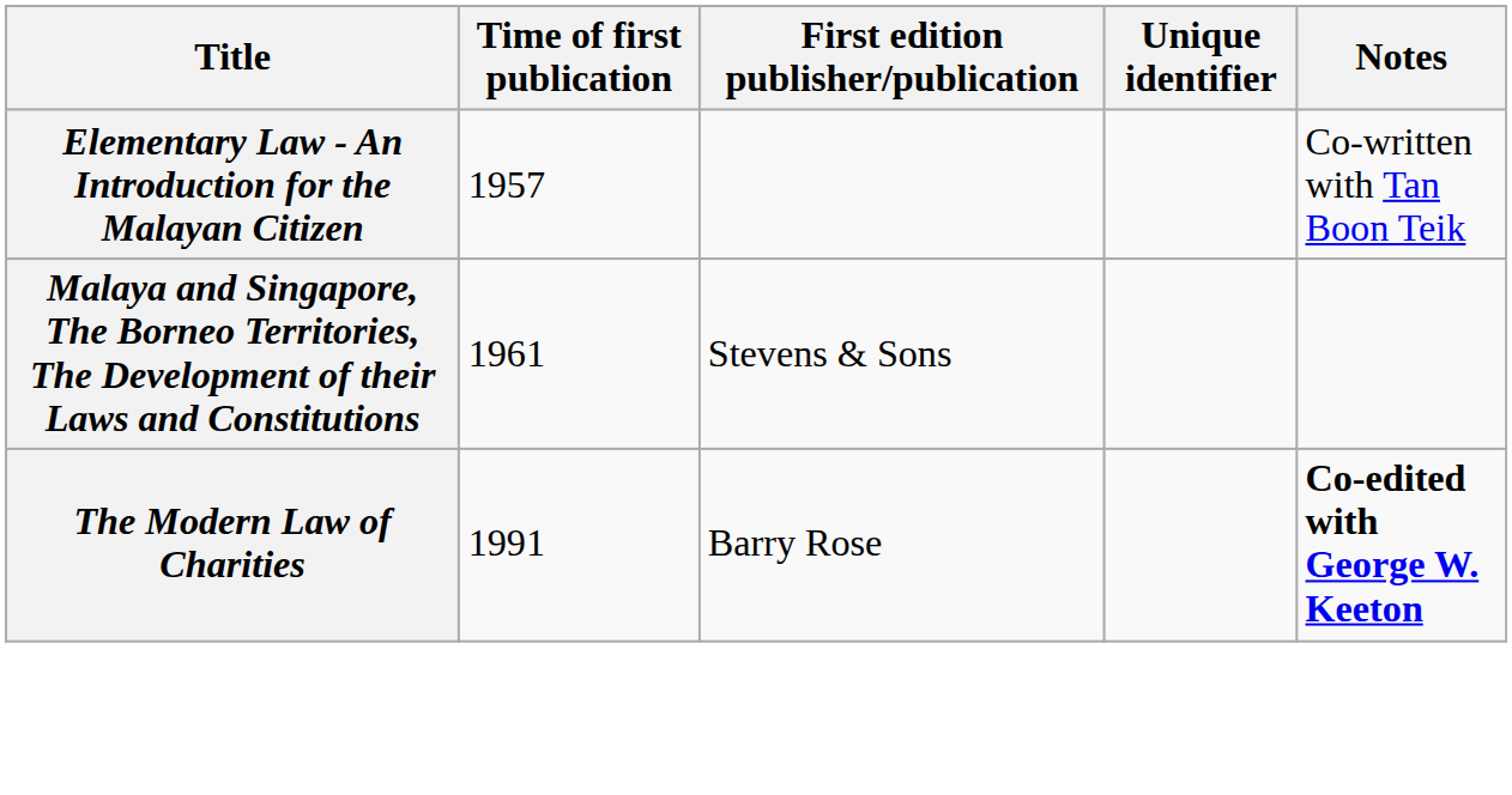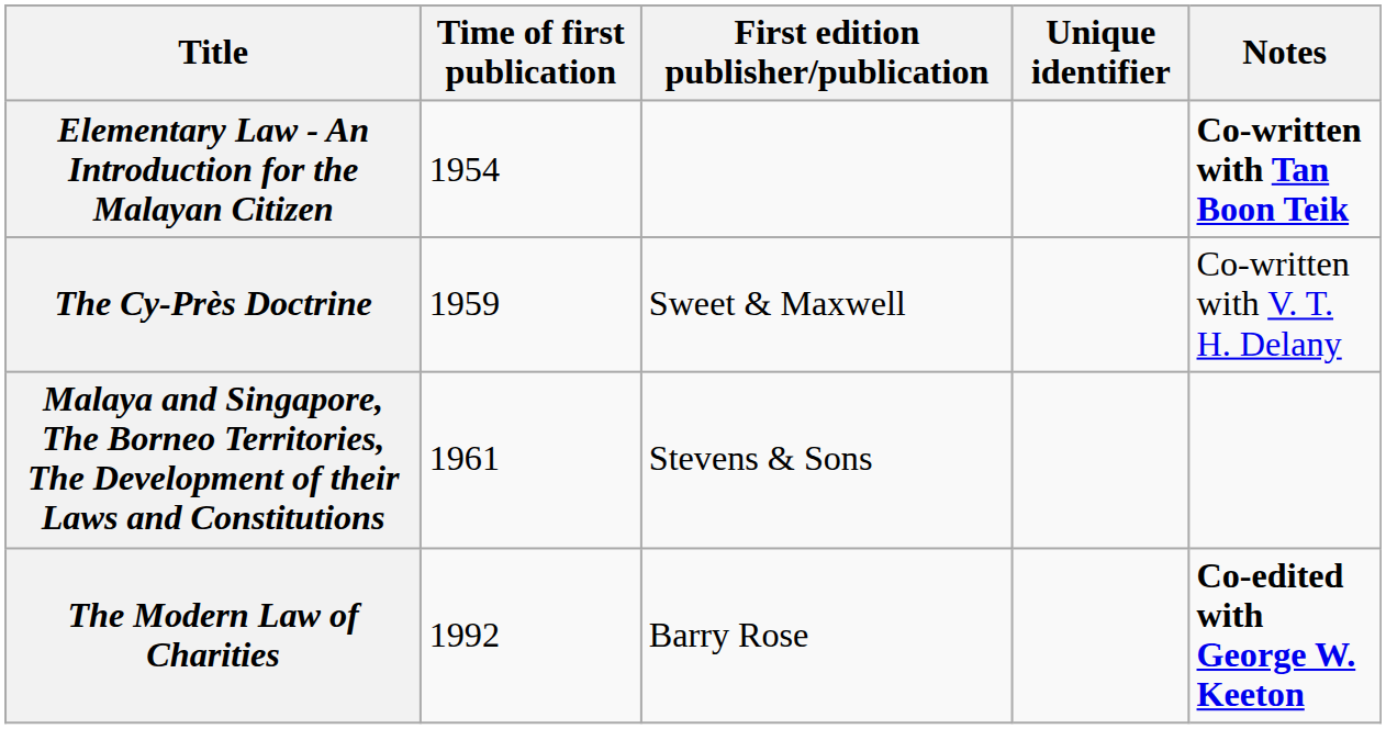Elementary Law - An Introduction for the Malayan Citizen | Time of first publication: 1957 -> 1954
Elementary Law - An Introduction for the Malayan Citizen | Notes: normal -> bold
+ row: The Cy-Près Doctrine | 1959 | Sweet & Maxwell | Co-written with V. T. H. Delany
The Modern Law of Charities | Time of first publication: 1991 -> 1992
